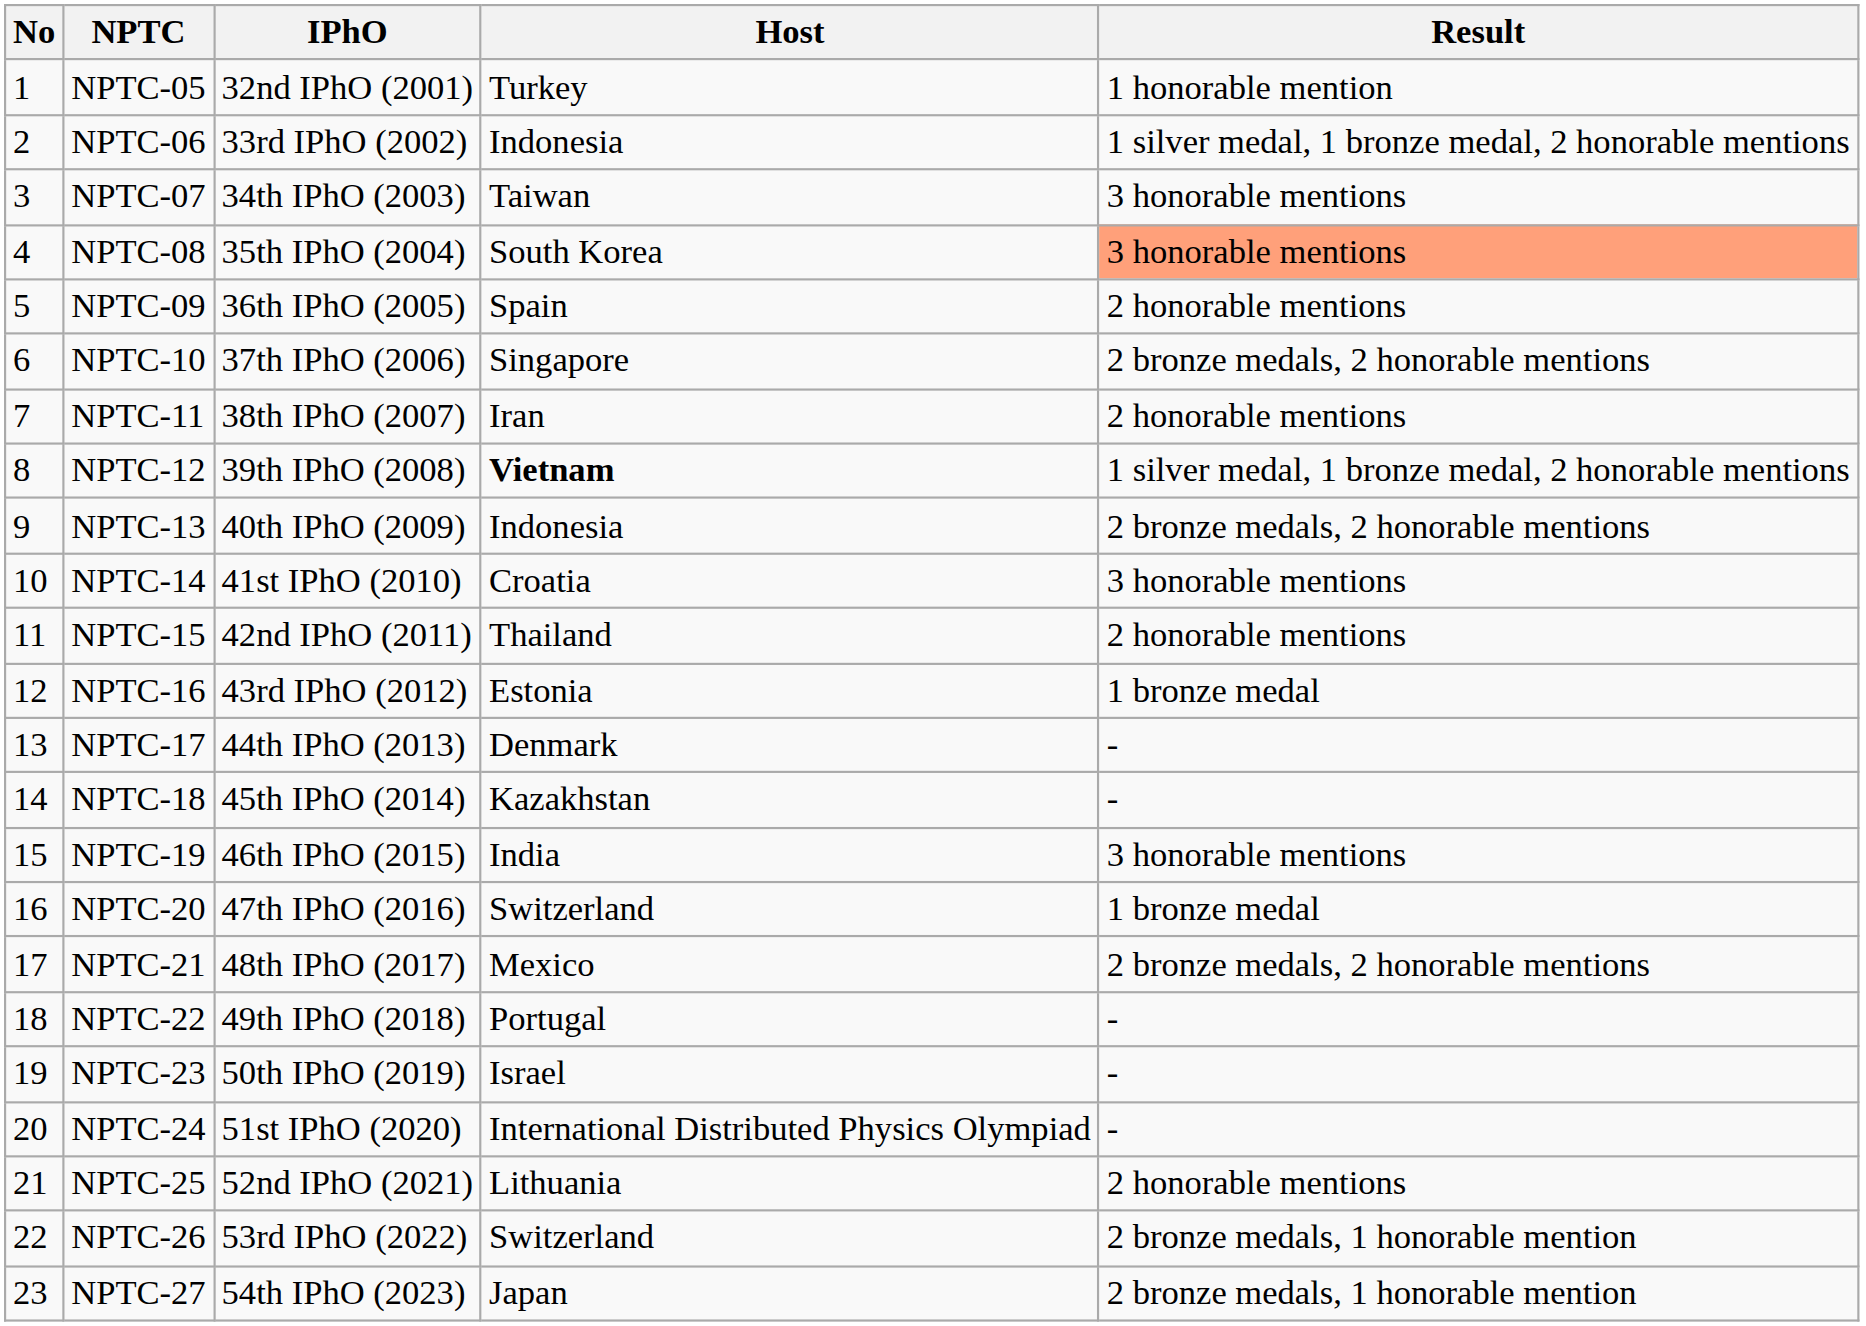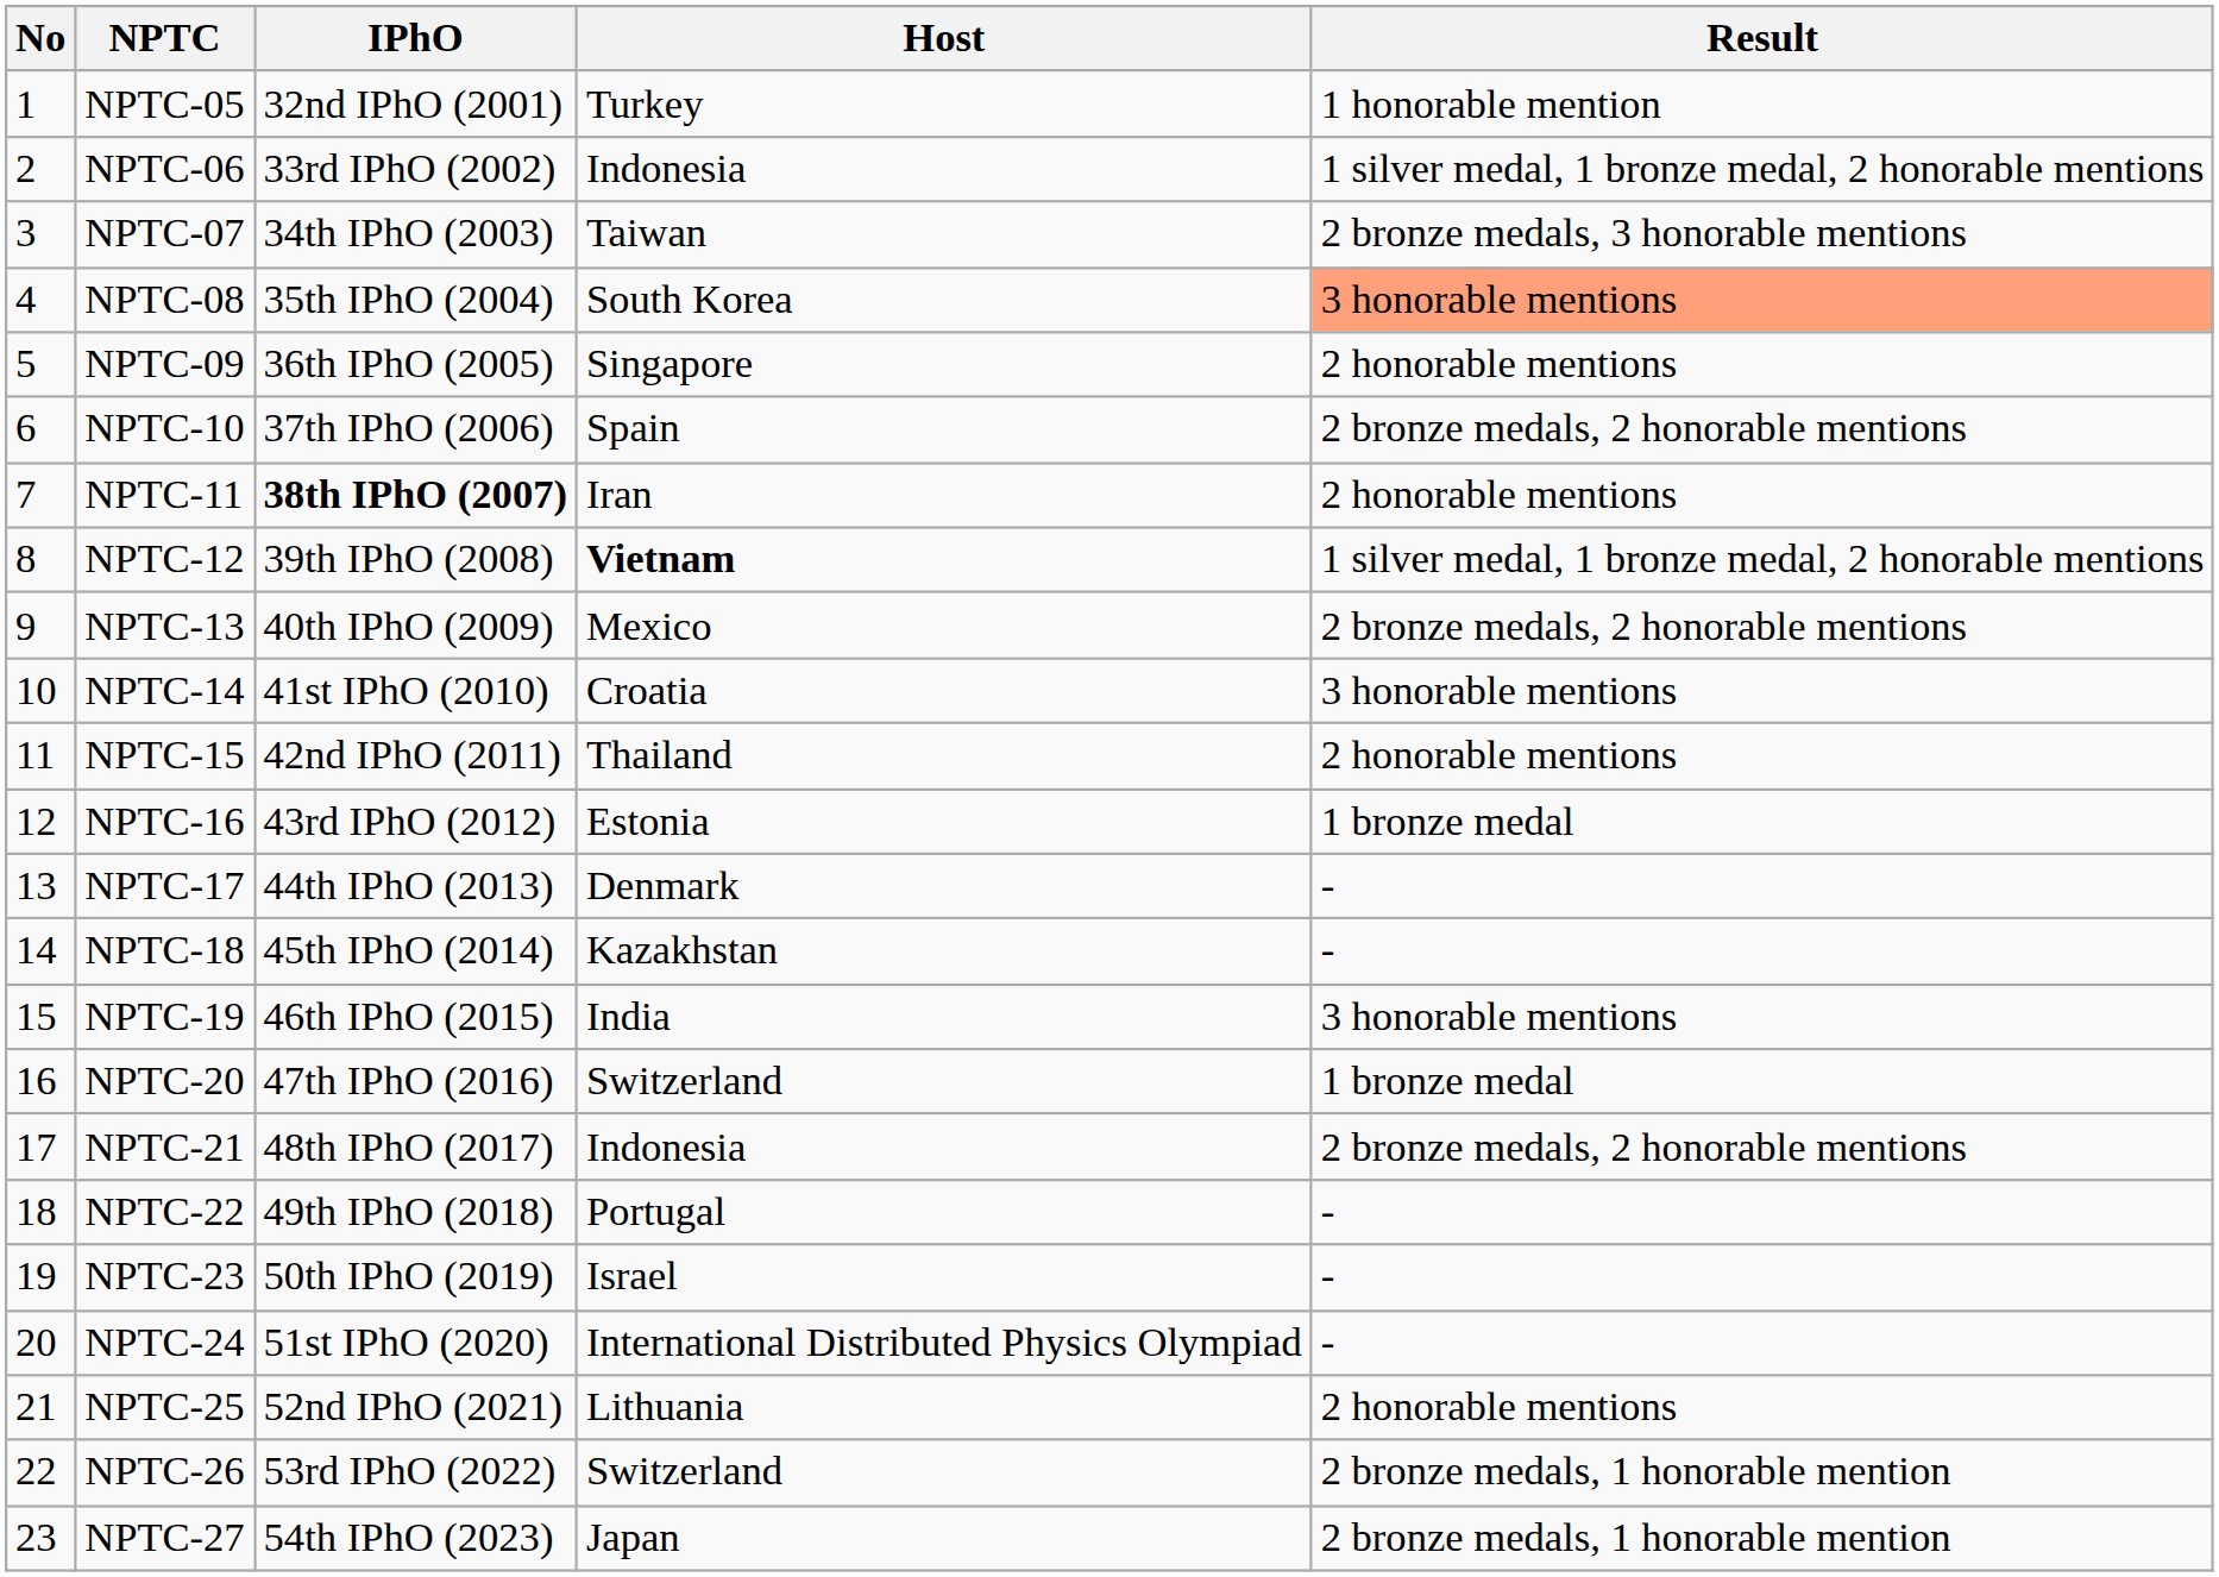NPTC-07 | Result: 3 honorable mentions -> 2 bronze medals, 3 honorable mentions
NPTC-09 | Host: Spain -> Singapore
NPTC-10 | Host: Singapore -> Spain
NPTC-11 | IPhO: normal -> bold
NPTC-13 | Host: Indonesia -> Mexico
NPTC-21 | Host: Mexico -> Indonesia
